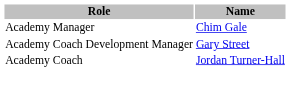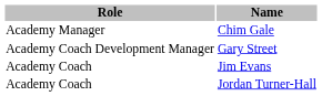+ row: Academy Coach | Jim Evans
